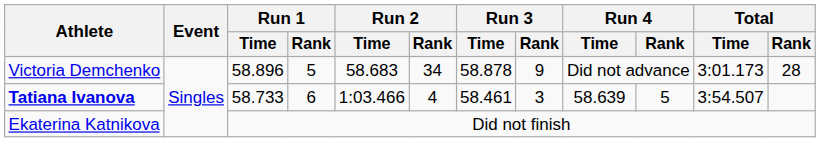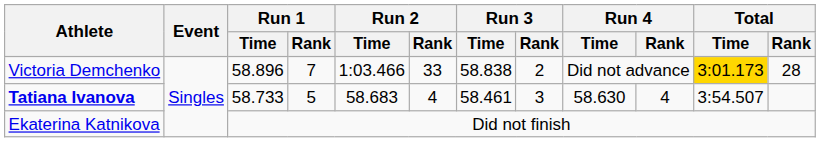Victoria Demchenko | Run 1 / Rank: 5 -> 7
Victoria Demchenko | Run 2 / Time: 58.683 -> 1:03.466
Victoria Demchenko | Run 2 / Rank: 34 -> 33
Victoria Demchenko | Run 3 / Time: 58.878 -> 58.838
Victoria Demchenko | Run 3 / Rank: 9 -> 2
Victoria Demchenko | Total / Time: no background -> gold background
Tatiana Ivanova | Run 1 / Rank: 6 -> 5
Tatiana Ivanova | Run 2 / Time: 1:03.466 -> 58.683
Tatiana Ivanova | Run 4 / Time: 58.639 -> 58.630
Tatiana Ivanova | Run 4 / Rank: 5 -> 4
